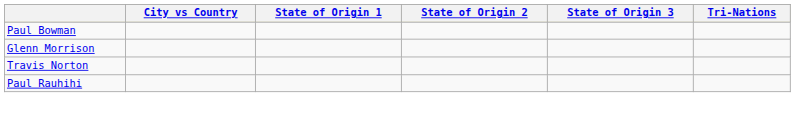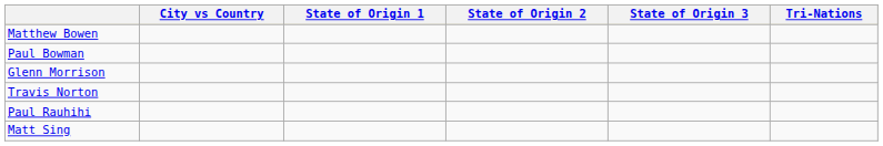+ row: Matthew Bowen
+ row: Matt Sing
